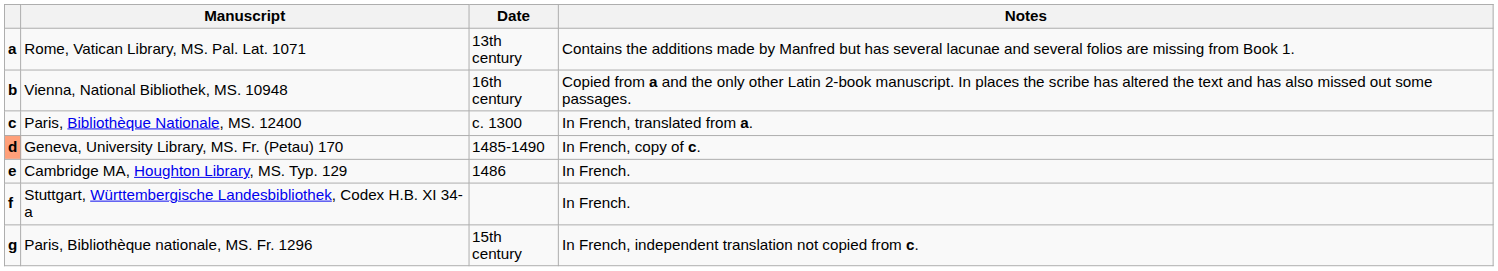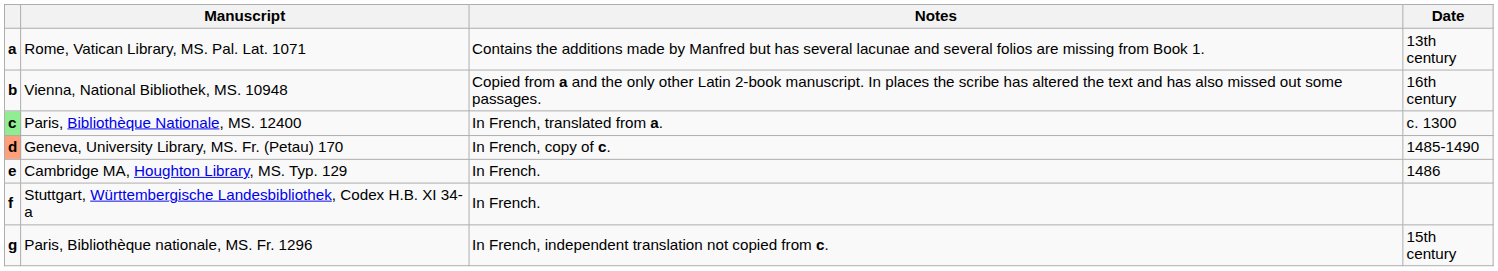columns swapped: Date <-> Notes
Paris, Bibliothèque Nationale, MS. 12400 | column 1: no background -> lightgreen background
